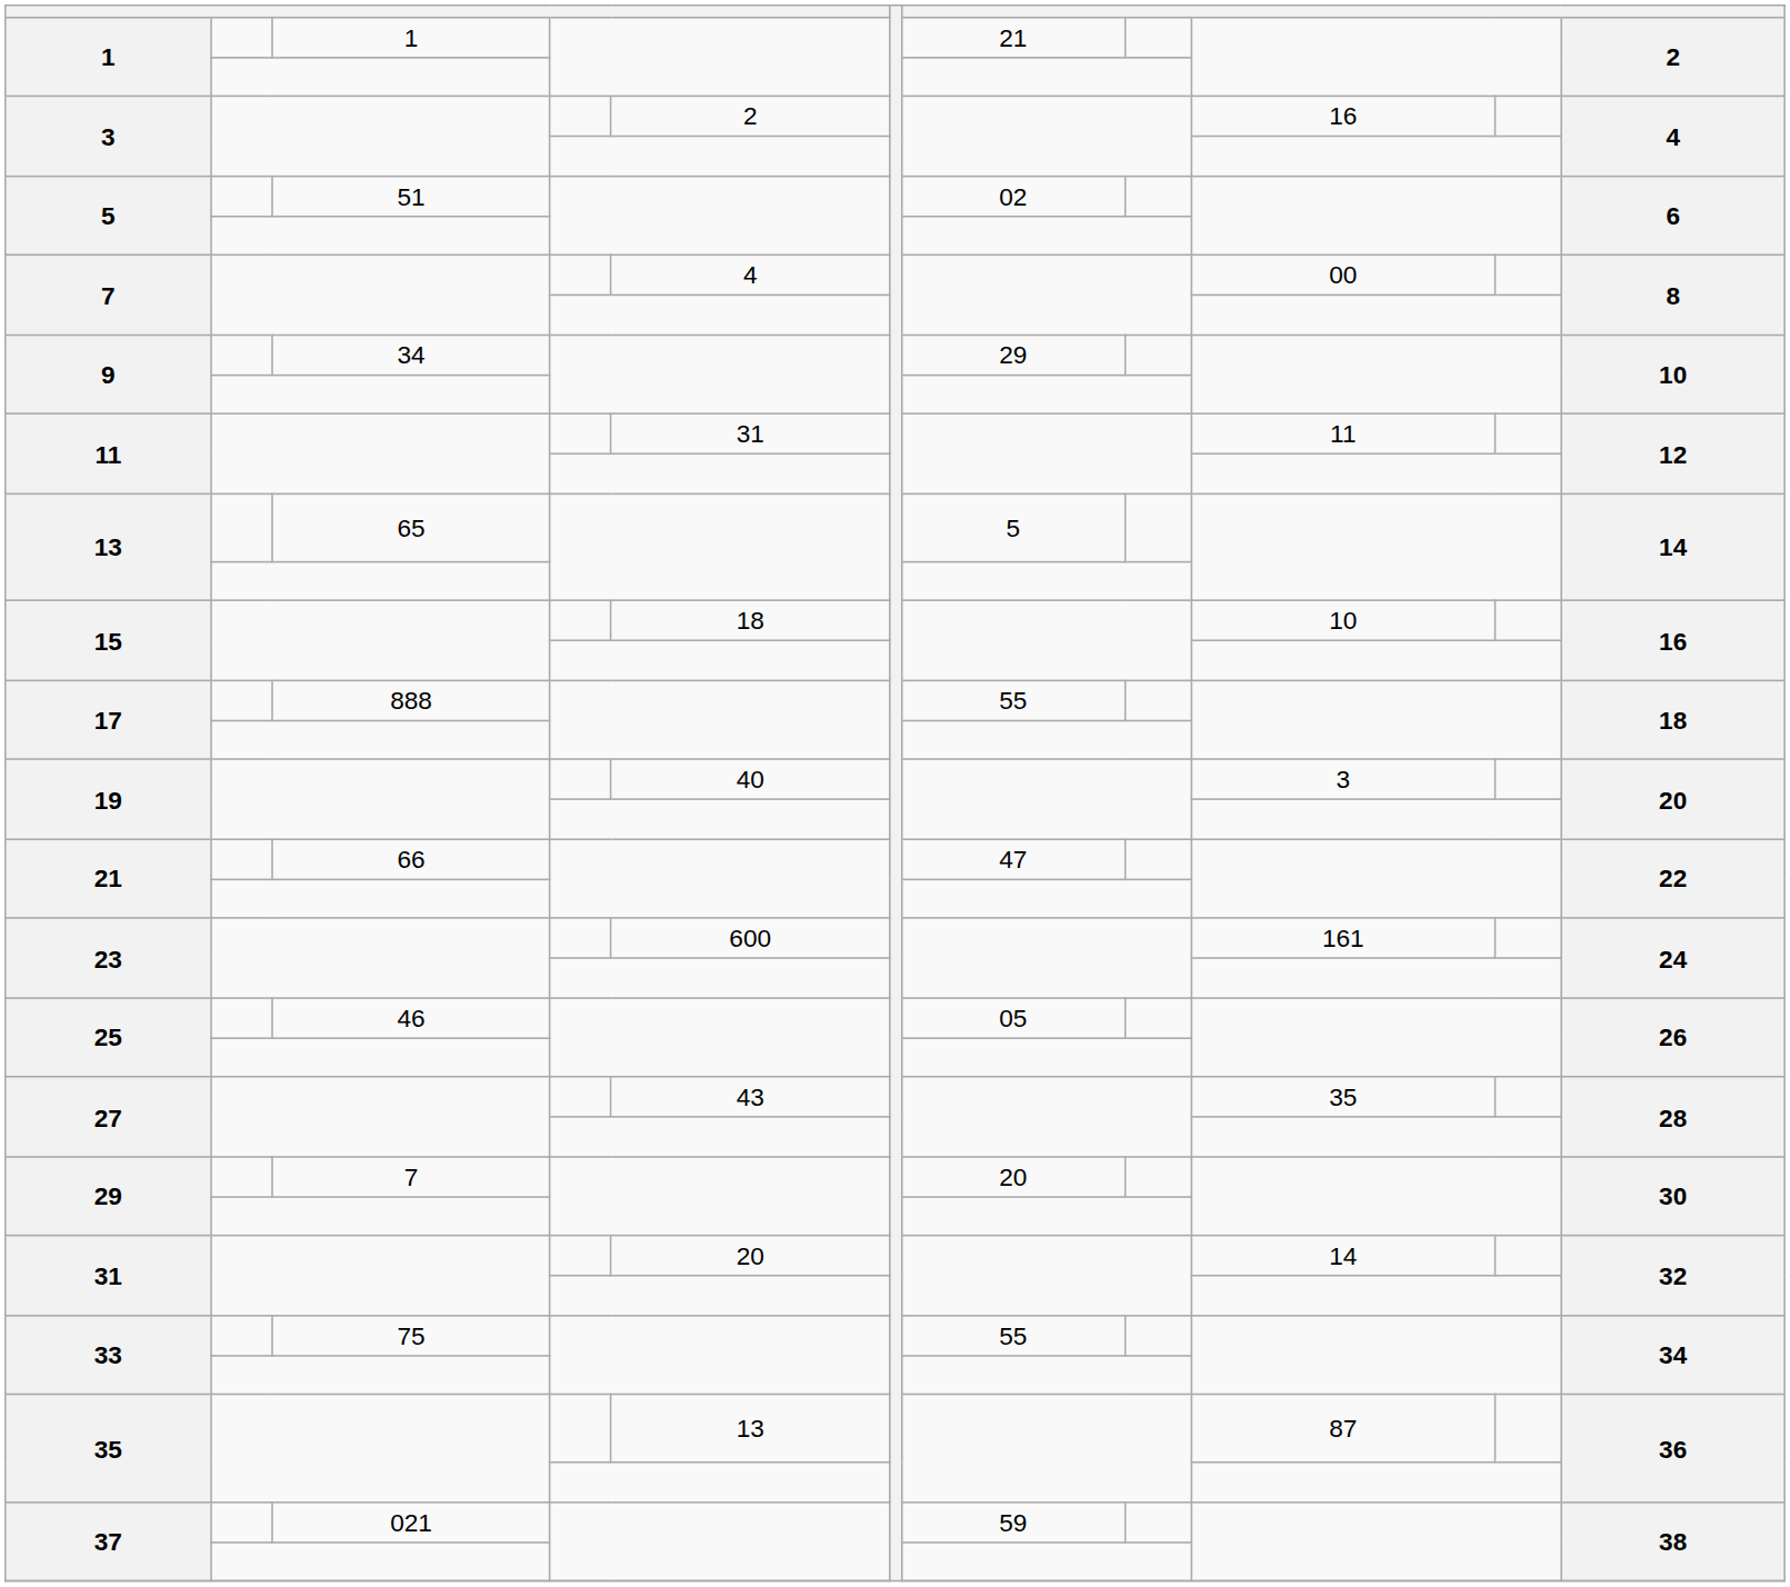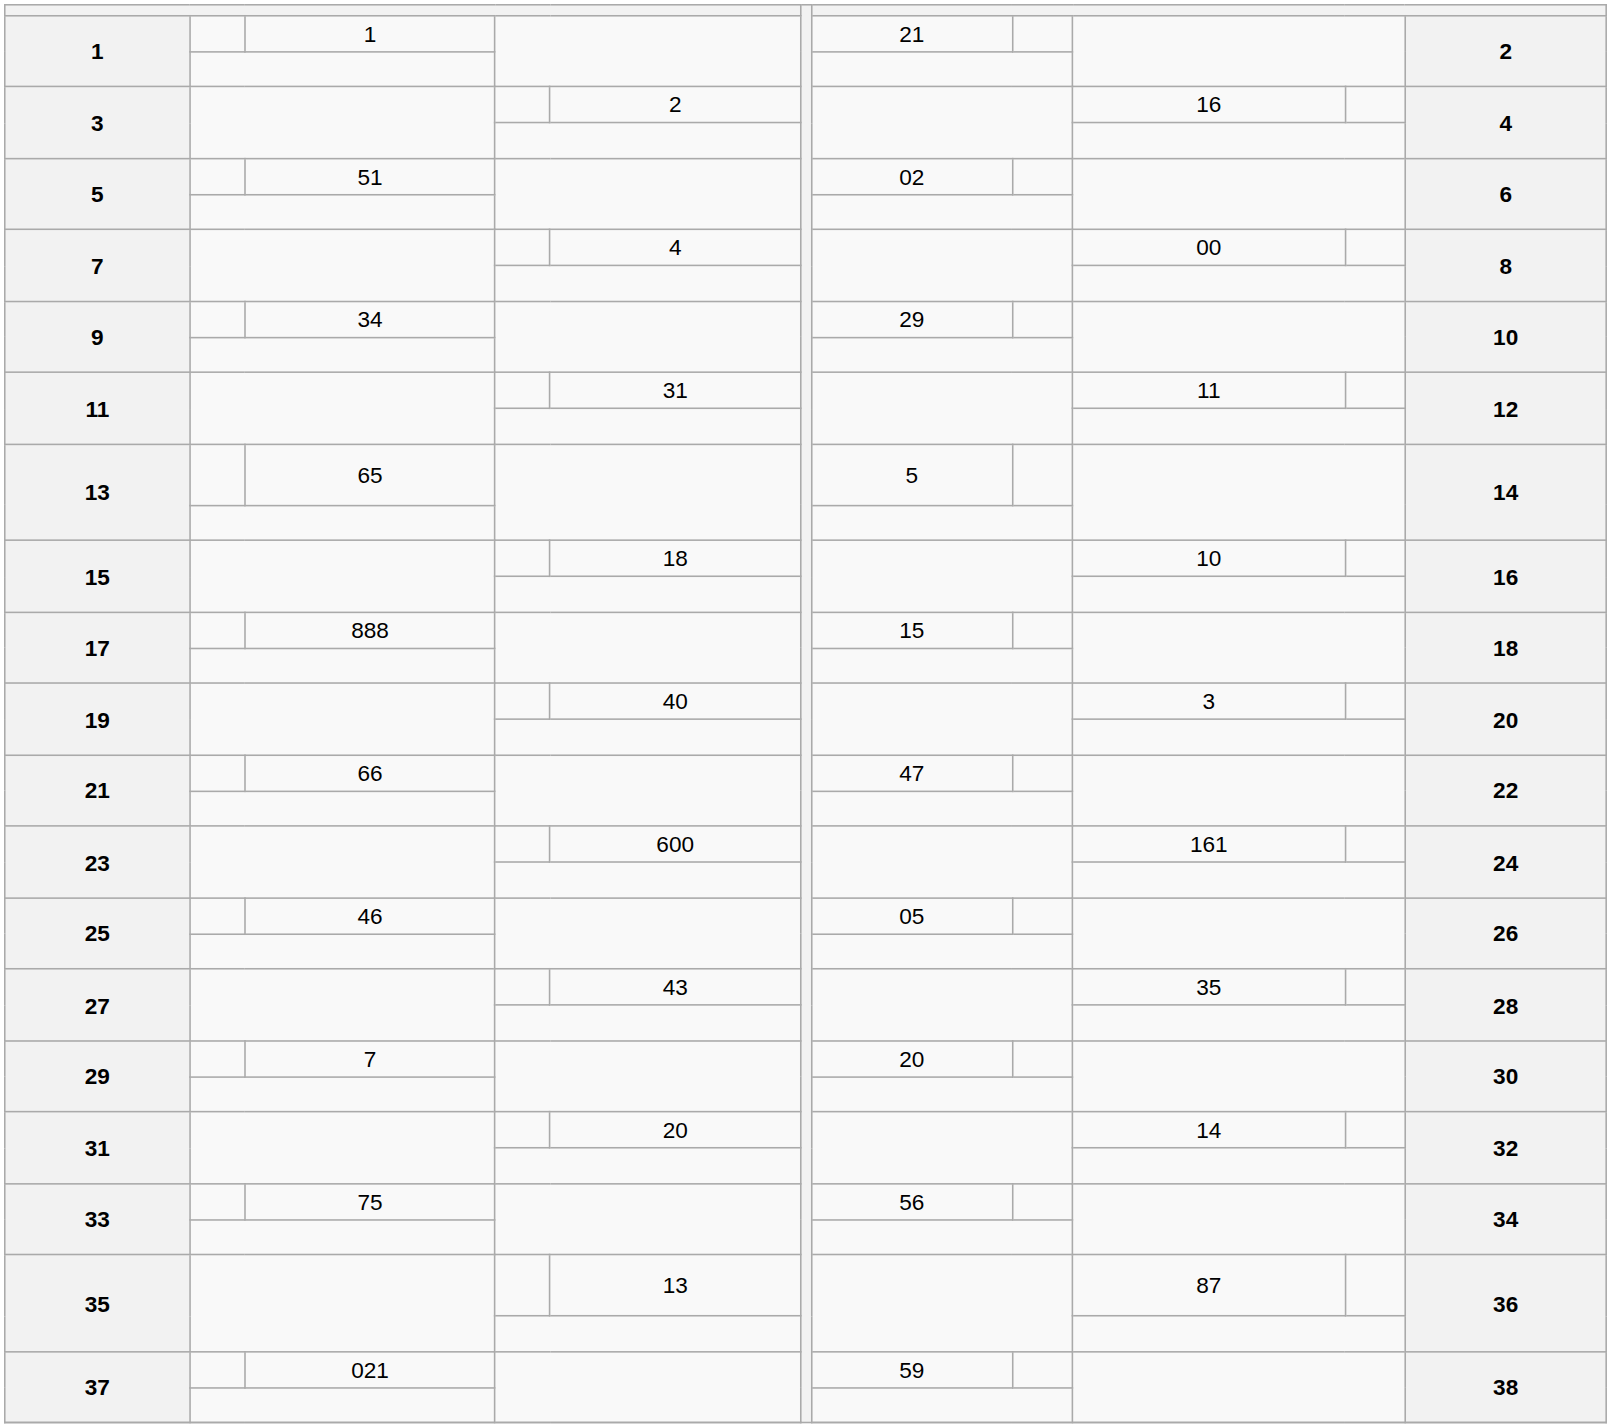17 / 888 | column 8: 55 -> 15
33 / 75 | column 8: 55 -> 56
